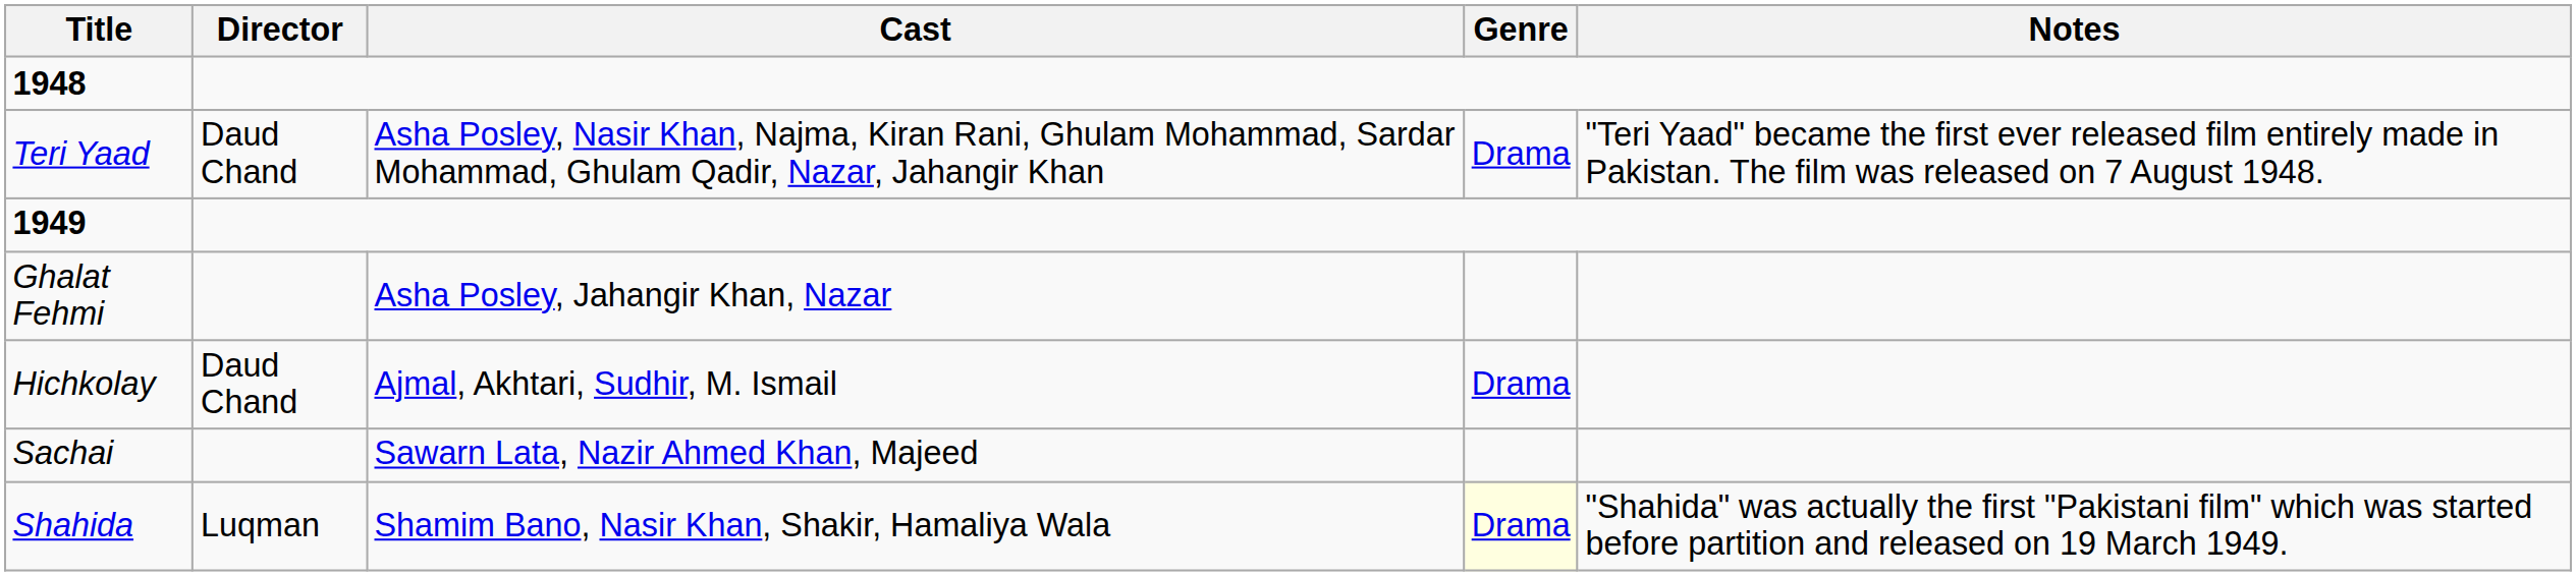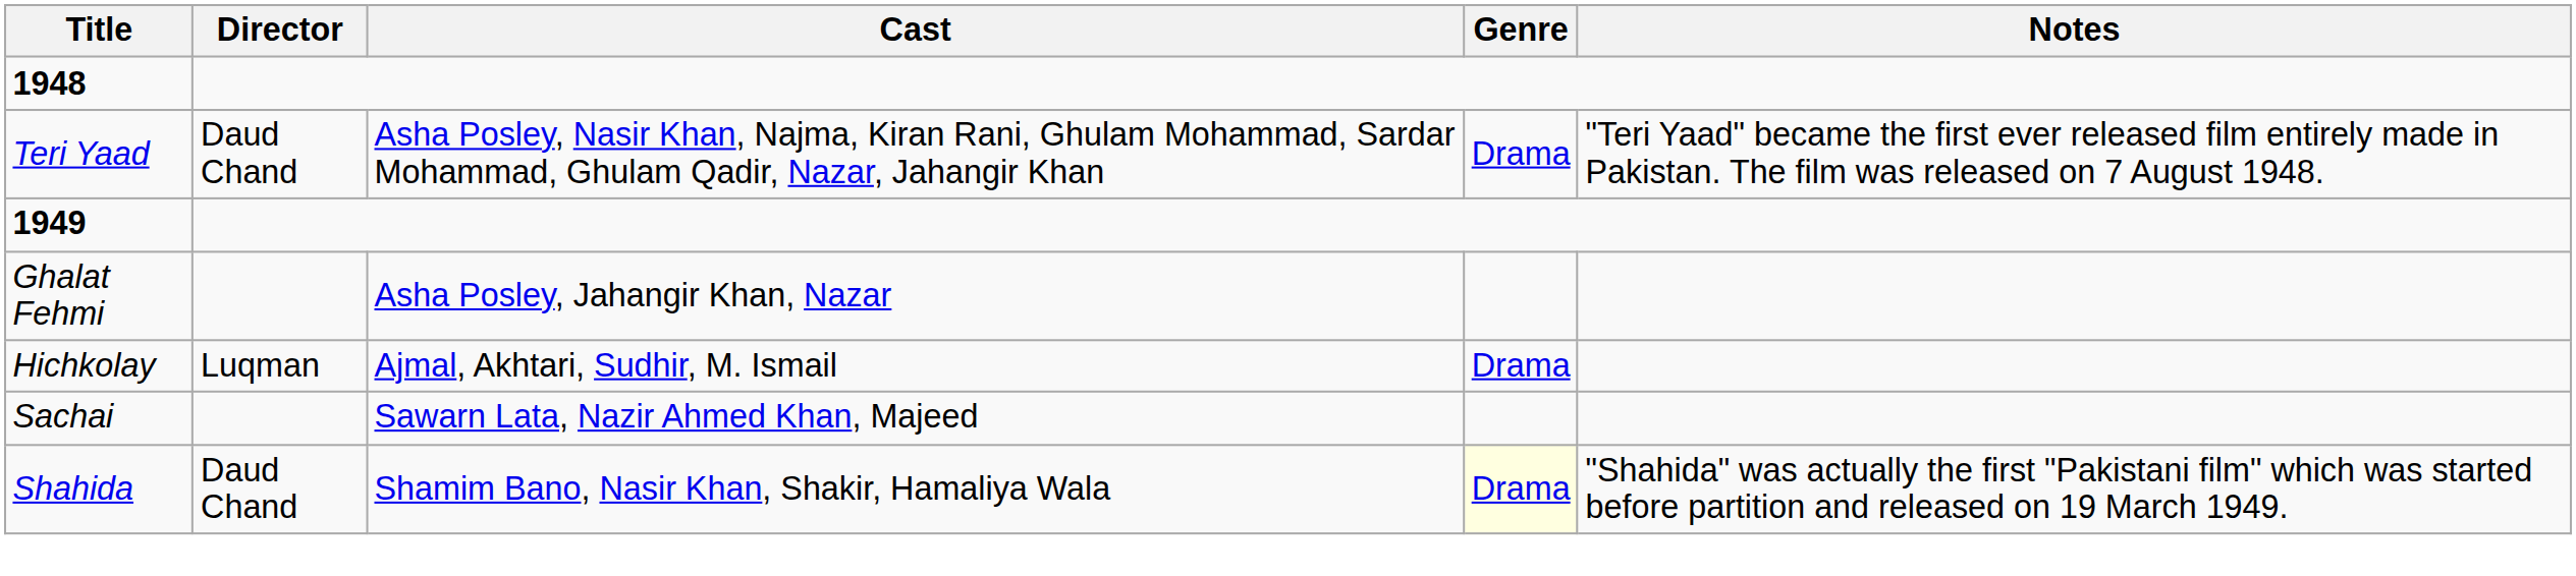Hichkolay | Director: Daud Chand -> Luqman
Shahida | Director: Luqman -> Daud Chand
